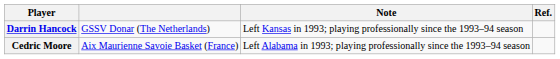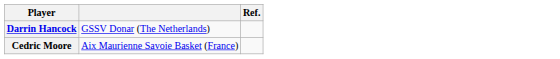- column: Note | Left Kansas in 1993; playing professionally since the 1993–94 season | Left Alabama in 1993; playing professionally since the 1993–94 season
